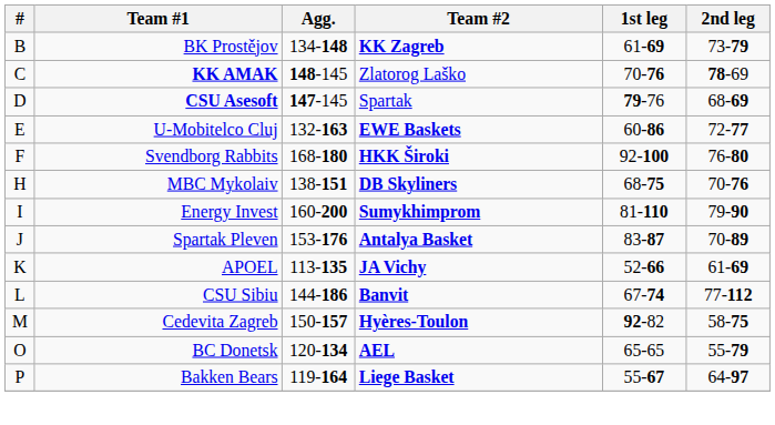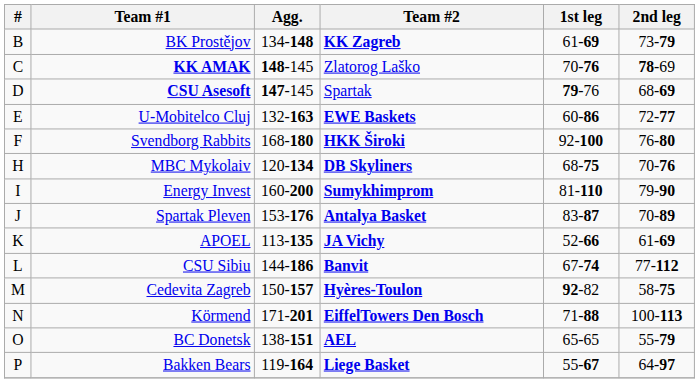MBC Mykolaiv | Agg.: 138-151 -> 120-134
+ row: N | Körmend | 171-201 | EiffelTowers Den Bosch | 71-88 | 100-113
BC Donetsk | Agg.: 120-134 -> 138-151
